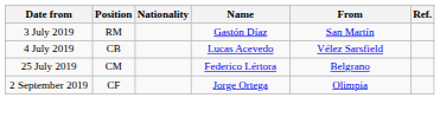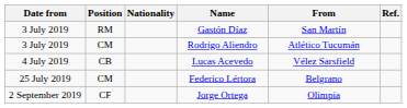+ row: 3 July 2019 | CM | Rodrigo Aliendro | Atlético Tucumán
